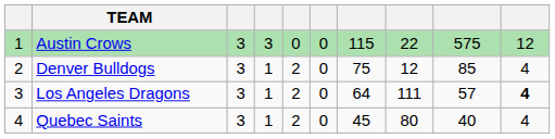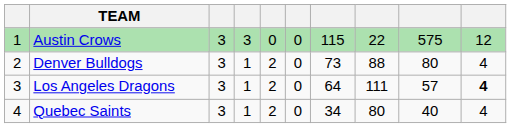Denver Bulldogs | column 7: 75 -> 73
Denver Bulldogs | column 8: 12 -> 88
Denver Bulldogs | column 9: 85 -> 80
Quebec Saints | column 7: 45 -> 34
